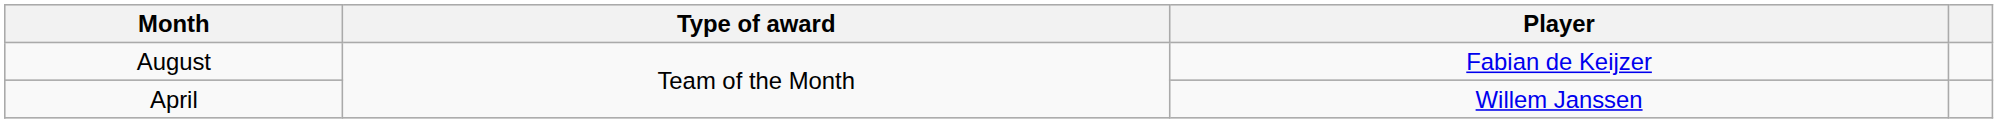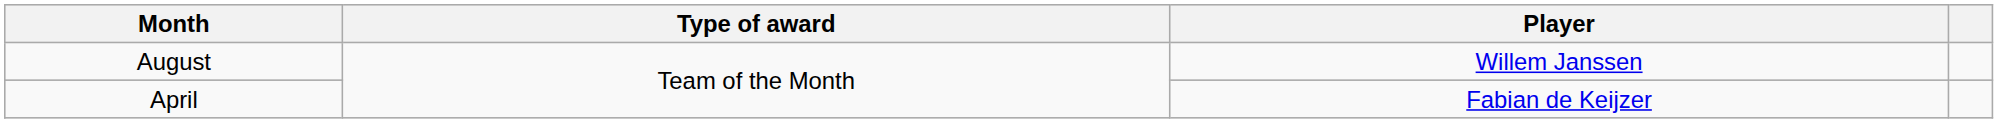August | Player: Fabian de Keijzer -> Willem Janssen
April | Player: Willem Janssen -> Fabian de Keijzer
